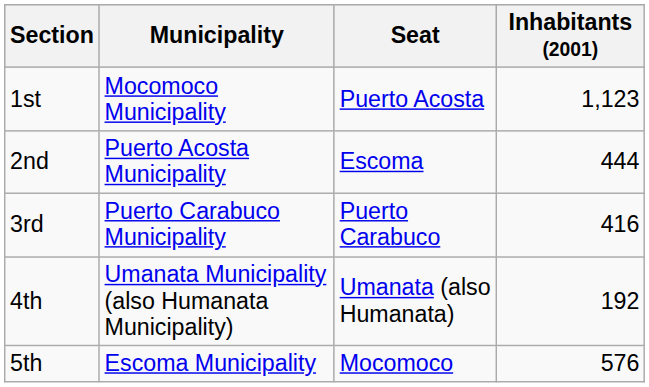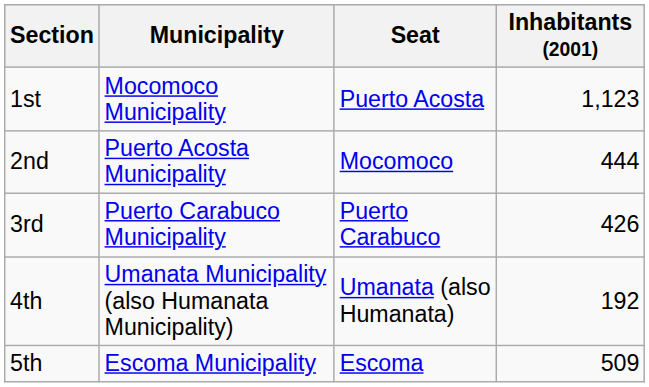2nd | Seat: Escoma -> Mocomoco
3rd | Inhabitants (2001): 416 -> 426
5th | Seat: Mocomoco -> Escoma
5th | Inhabitants (2001): 576 -> 509
